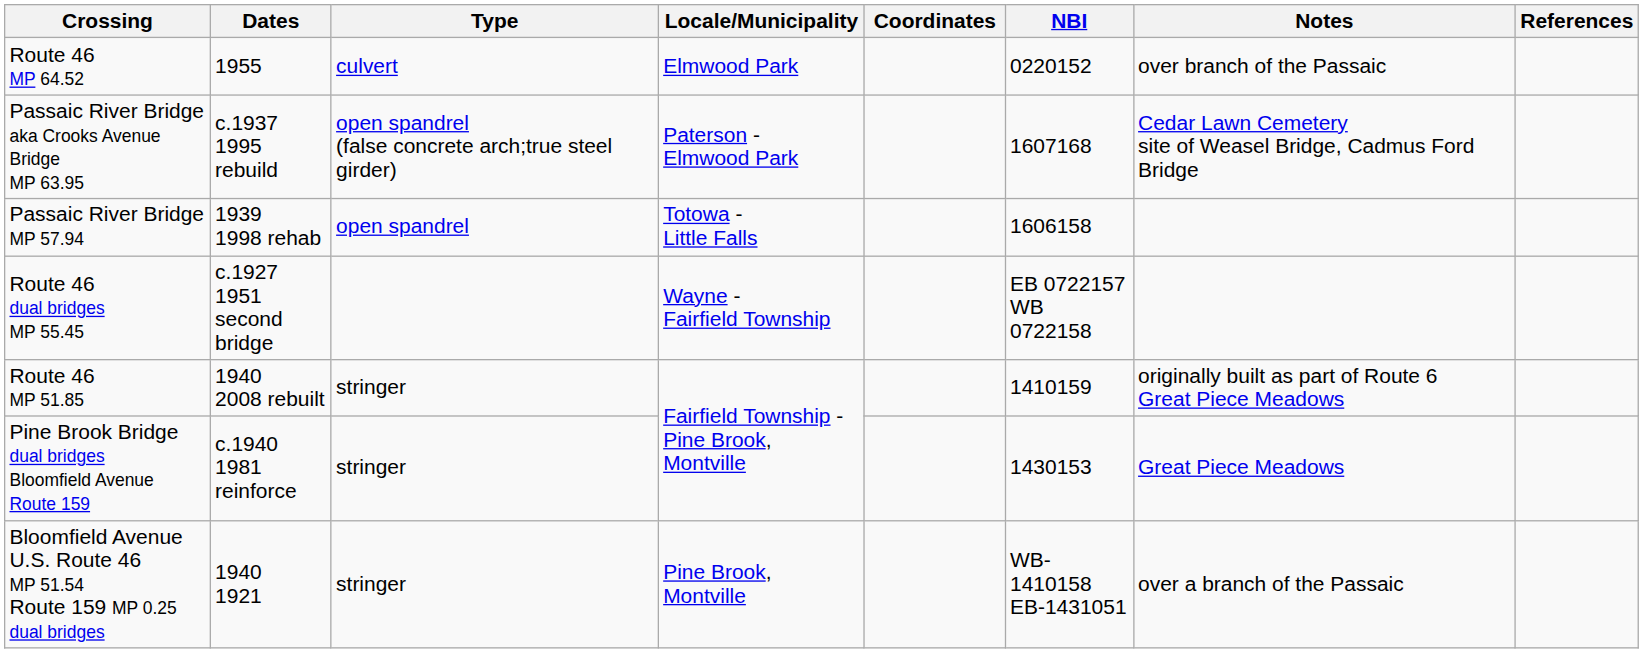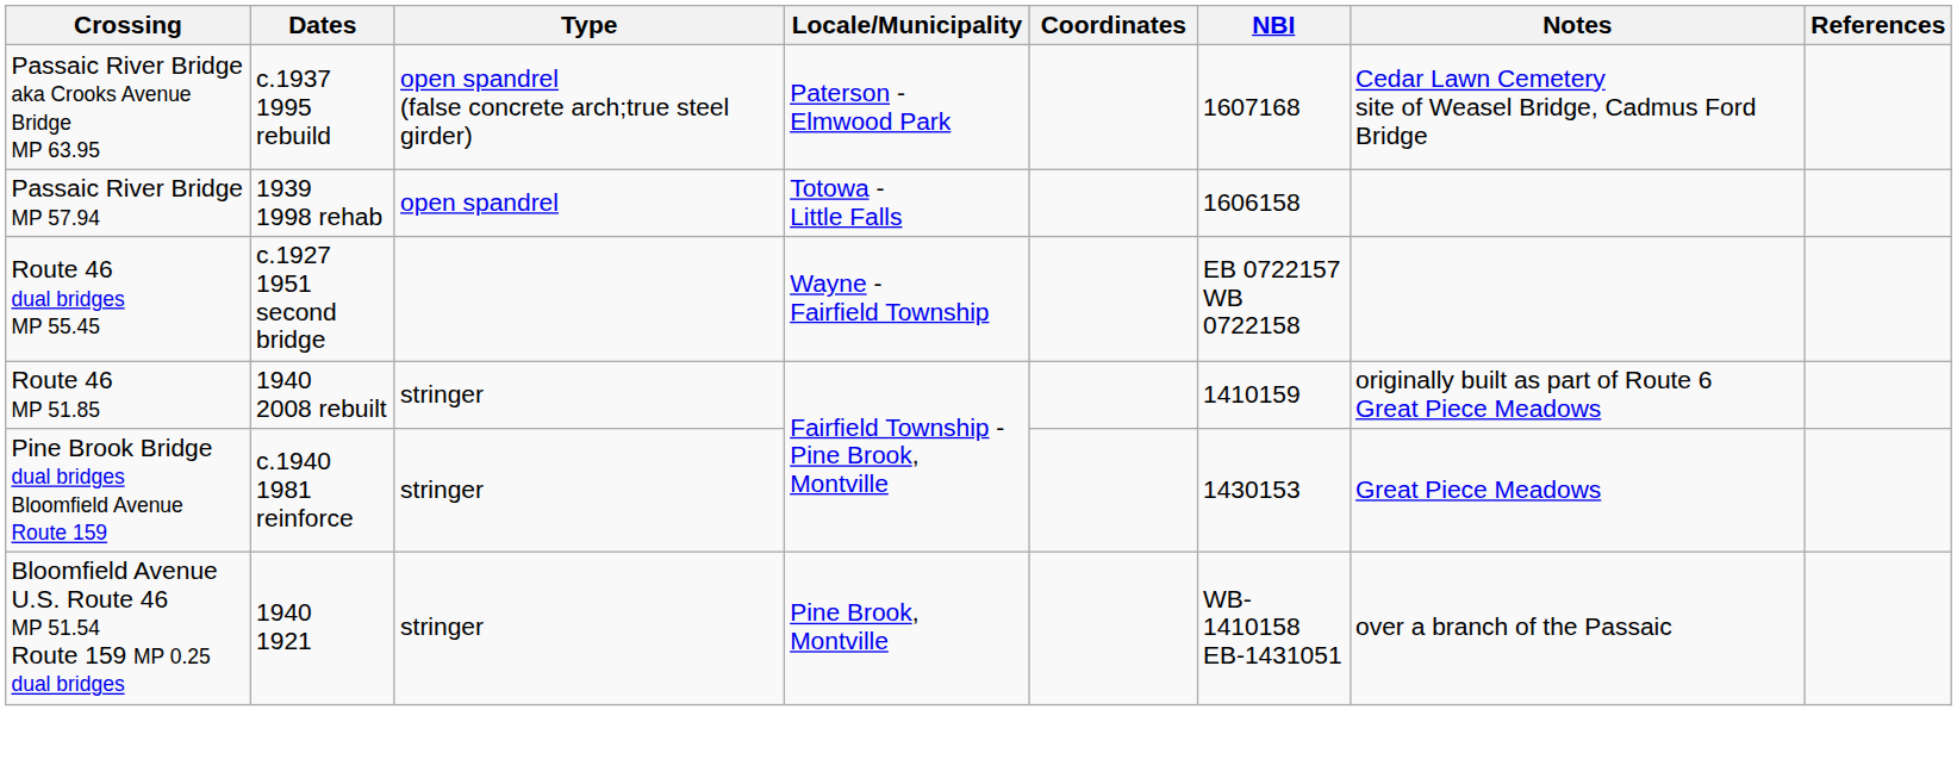- row: Route 46 MP 64.52 | 1955 | culvert | Elmwood Park | 0220152 | over branch of the Passaic
